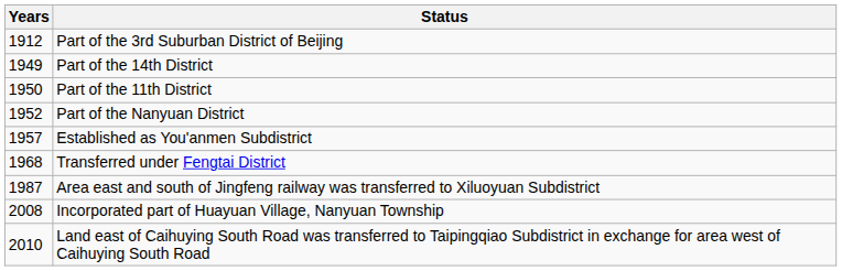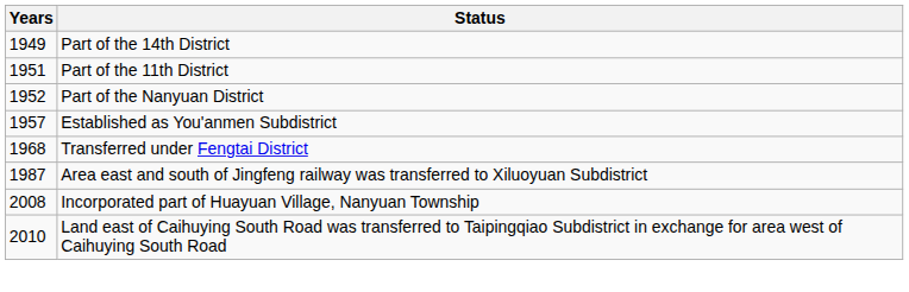- row: 1912 | Part of the 3rd Suburban District of Beijing
Part of the 11th District | Years: 1950 -> 1951
